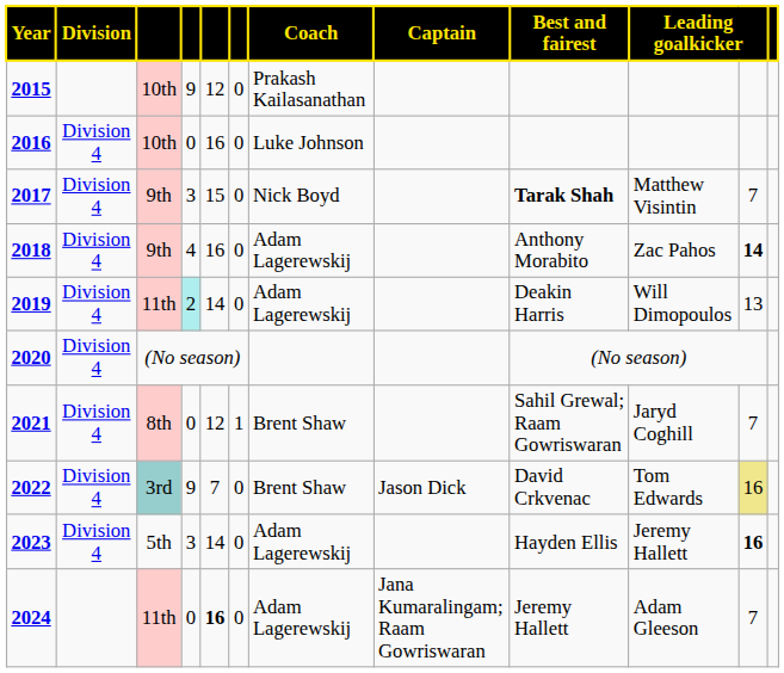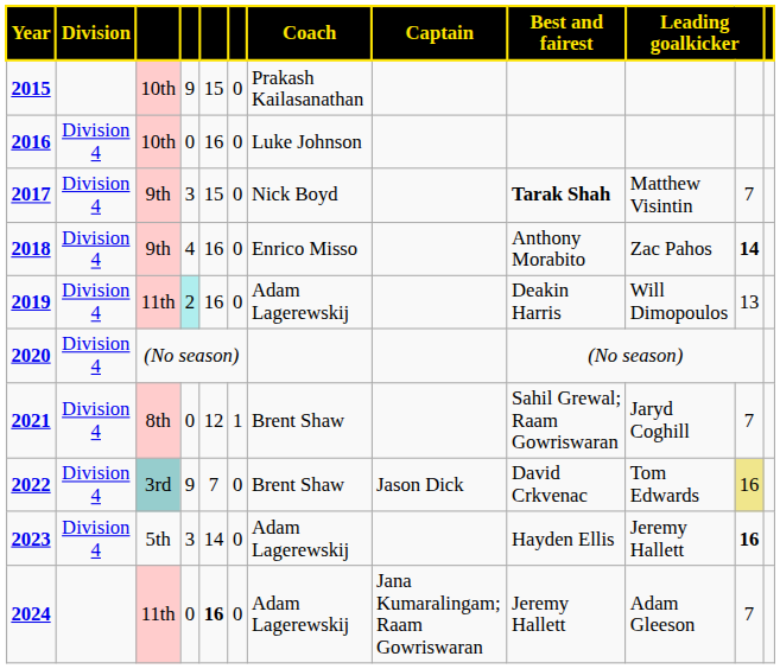2015 | column 5: 12 -> 15
2018 | Coach: Adam Lagerewskij -> Enrico Misso
2019 | column 5: 14 -> 16
